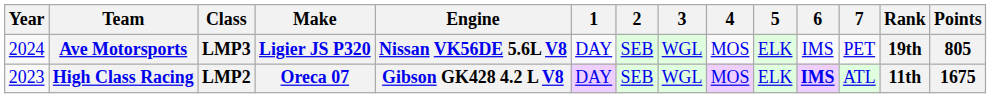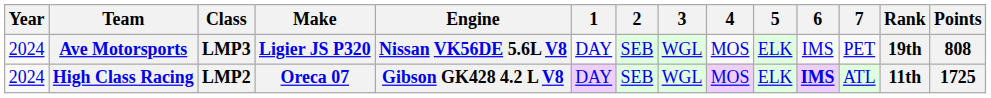Ave Motorsports | Points: 805 -> 808
High Class Racing | Year: 2023 -> 2024
High Class Racing | Points: 1675 -> 1725
